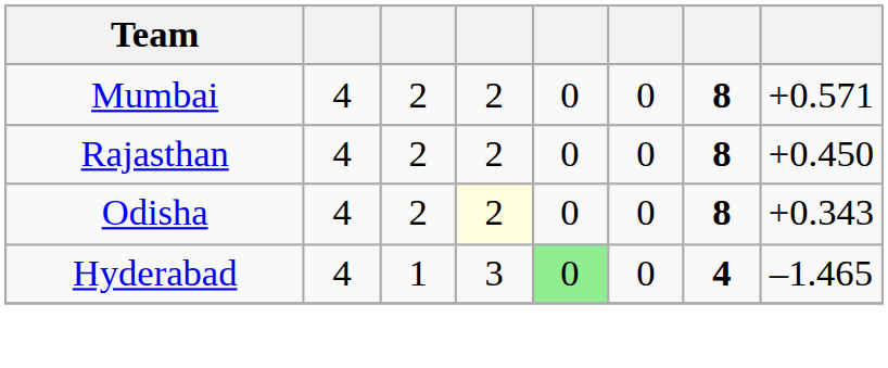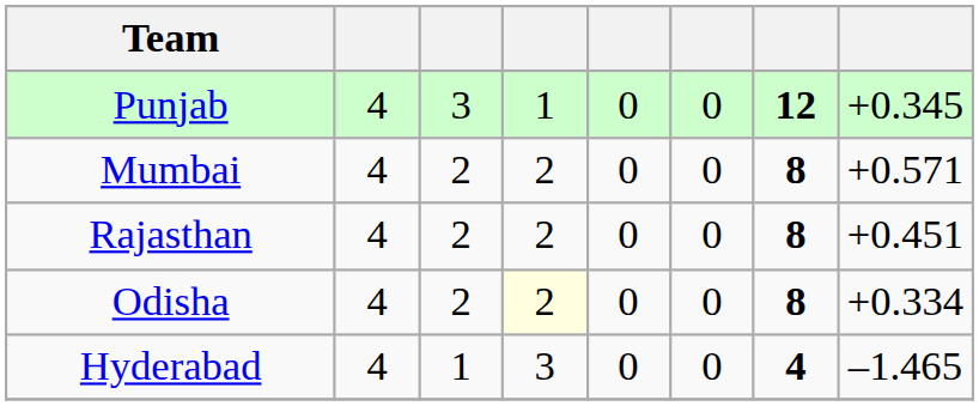+ row: Punjab | 4 | 3 | 1 | 0 | 0 | 12 | +0.345
Rajasthan | column 8: +0.450 -> +0.451
Odisha | column 8: +0.343 -> +0.334
Hyderabad | column 5: lightgreen background -> no background
